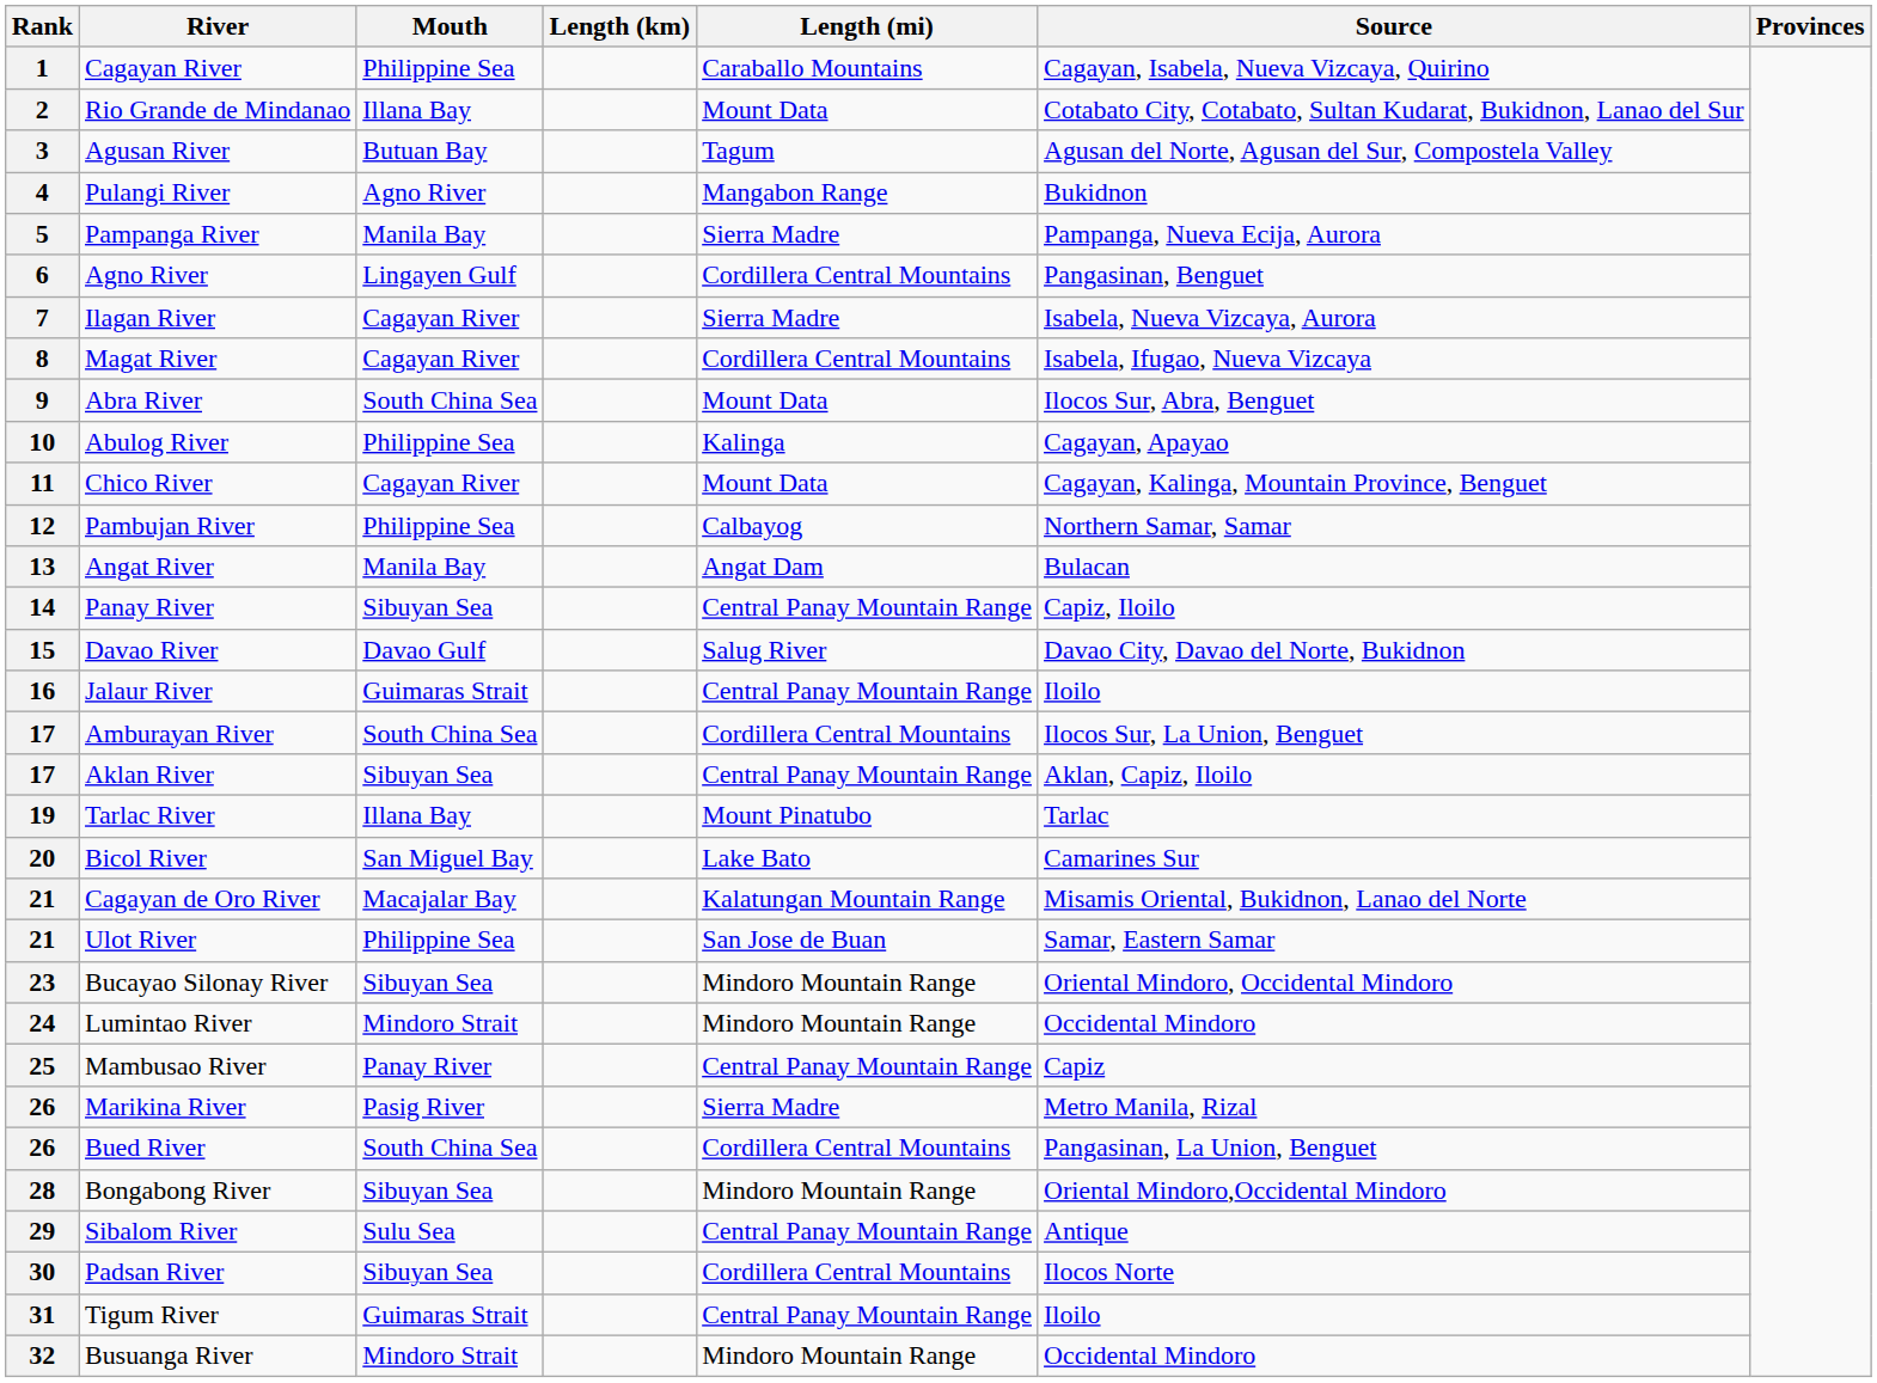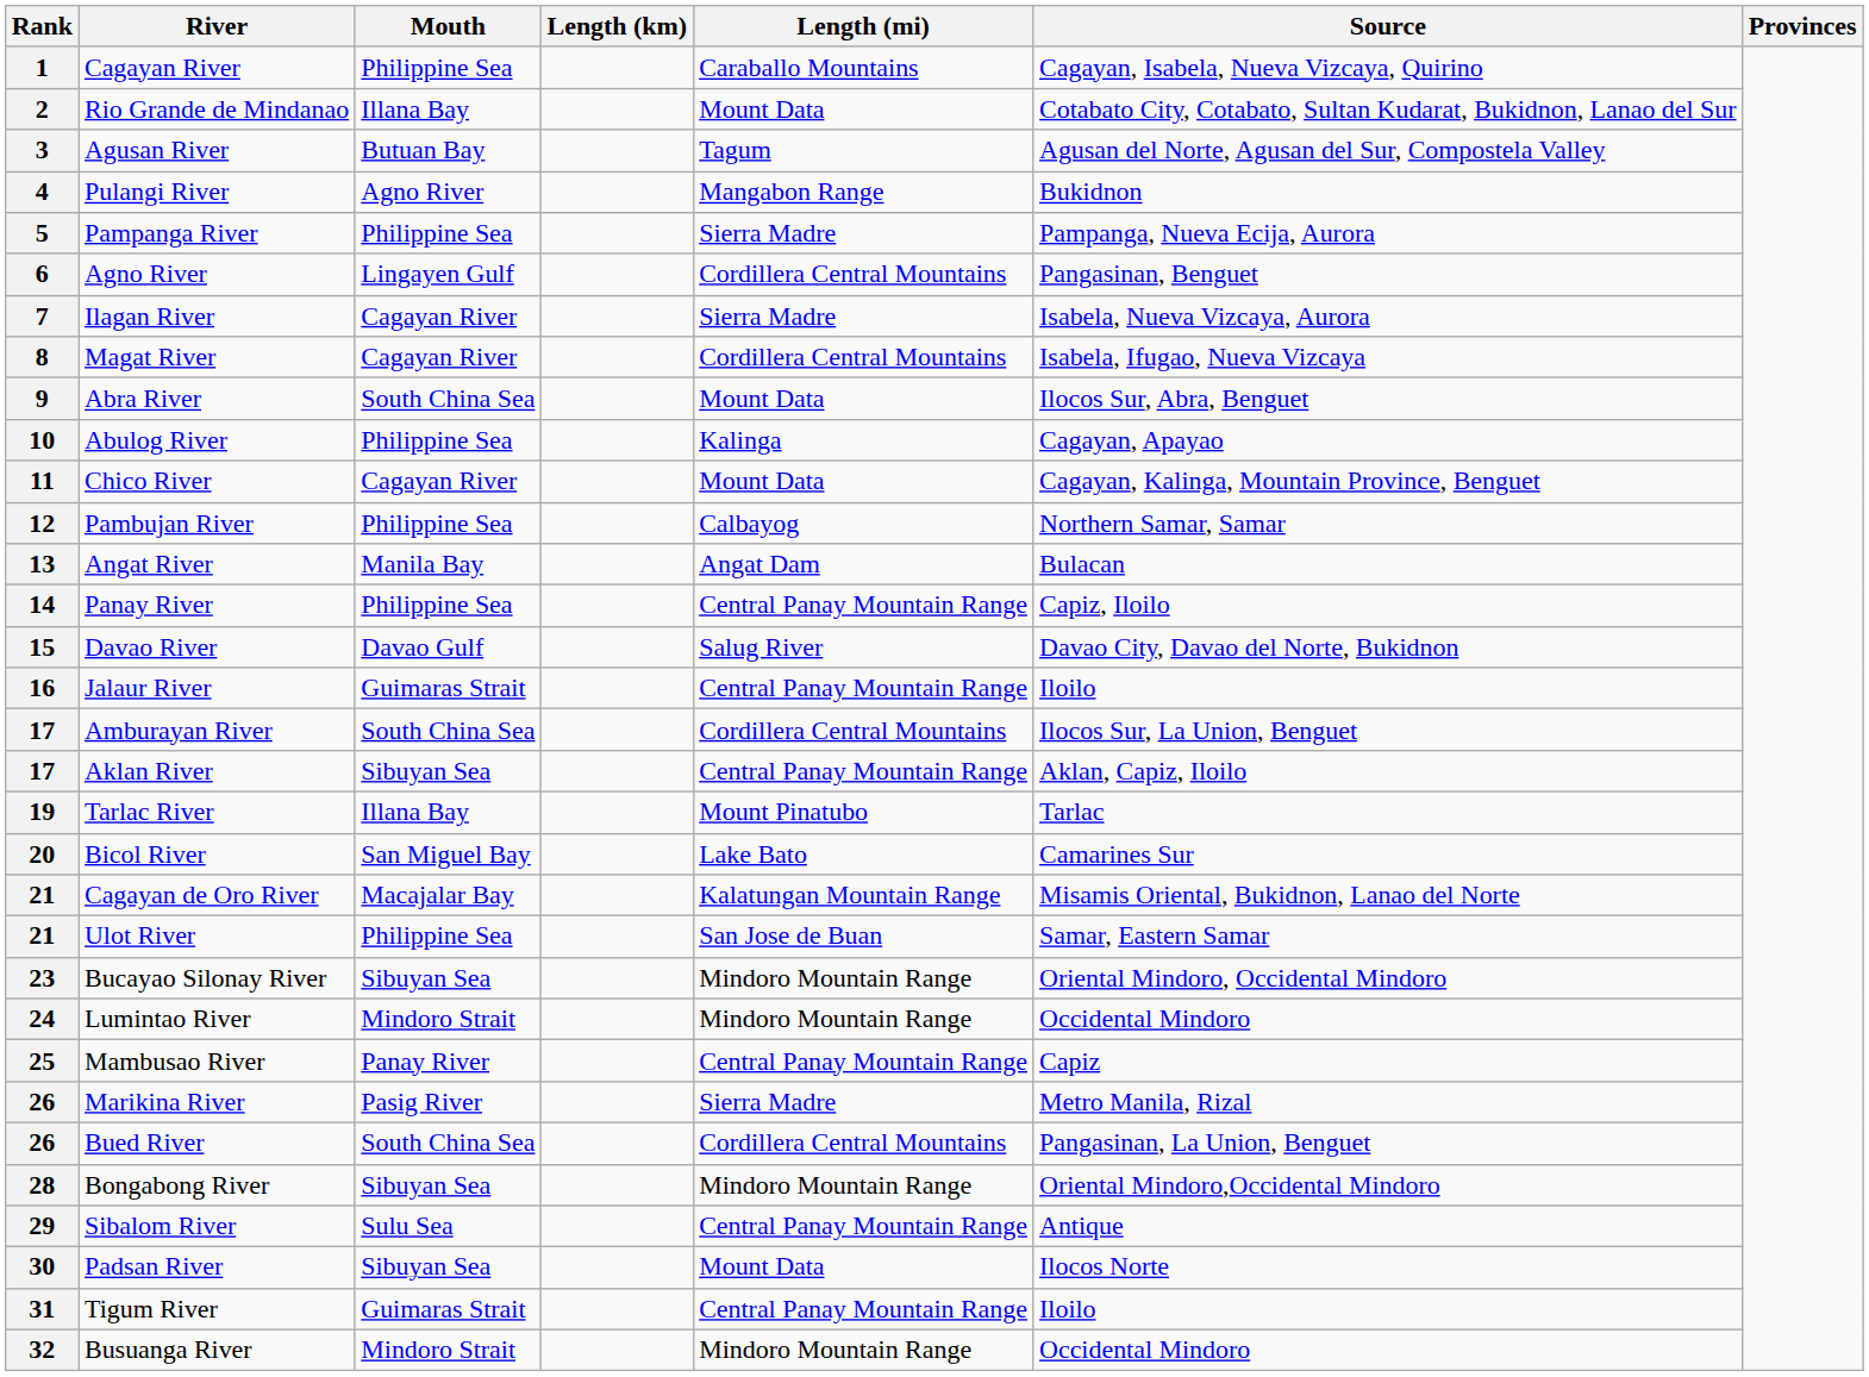5 | Mouth: Manila Bay -> Philippine Sea
14 | Mouth: Sibuyan Sea -> Philippine Sea
30 | Length (mi): Cordillera Central Mountains -> Mount Data
